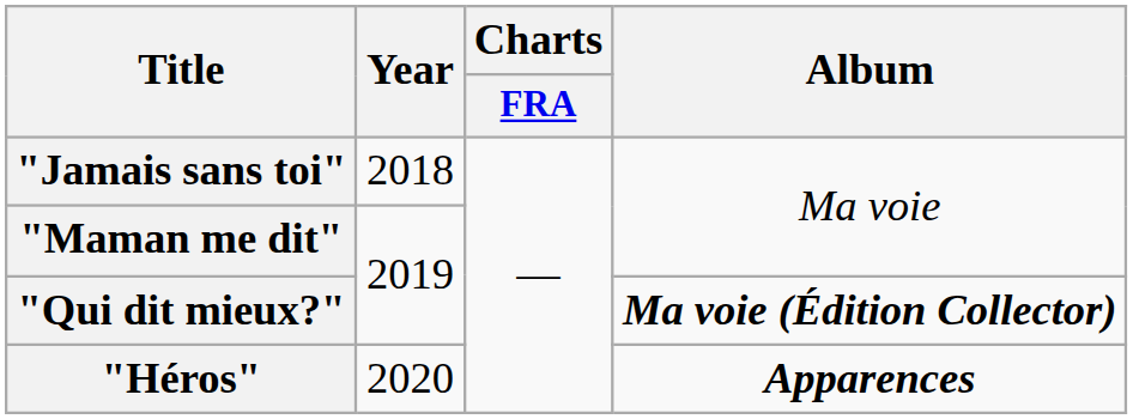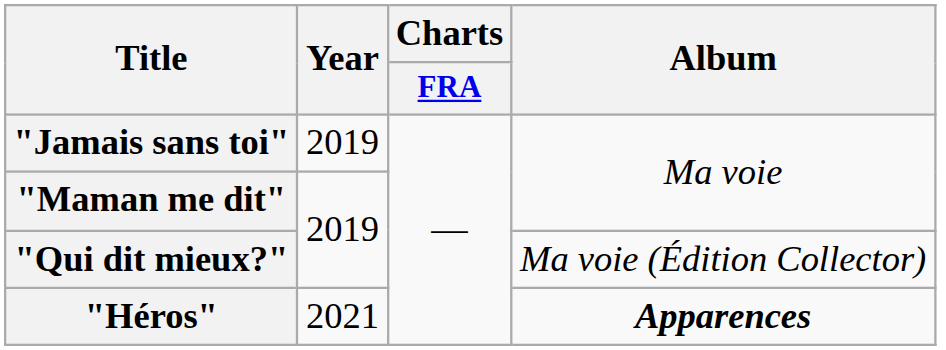"Jamais sans toi" | Year: 2018 -> 2019
"Qui dit mieux?" | Album: bold -> normal
"Héros" | Year: 2020 -> 2021
